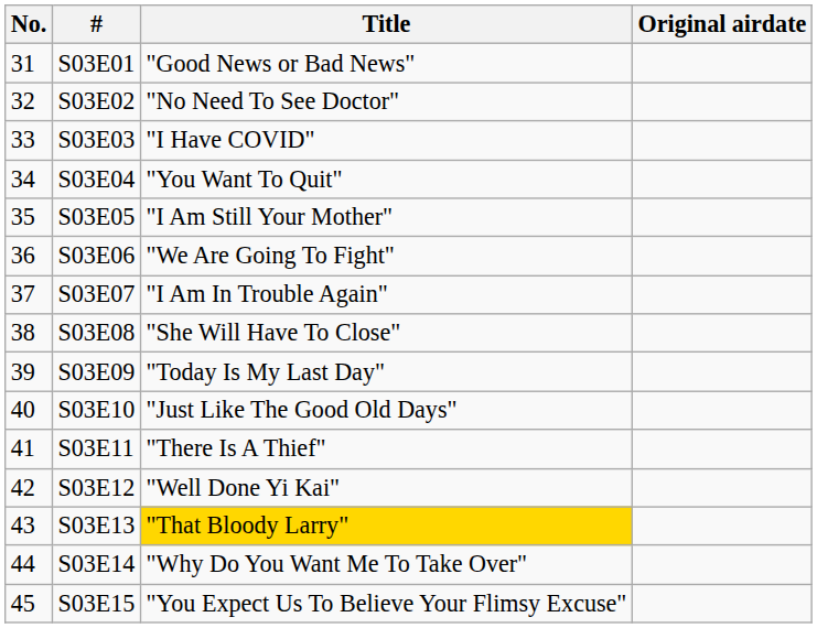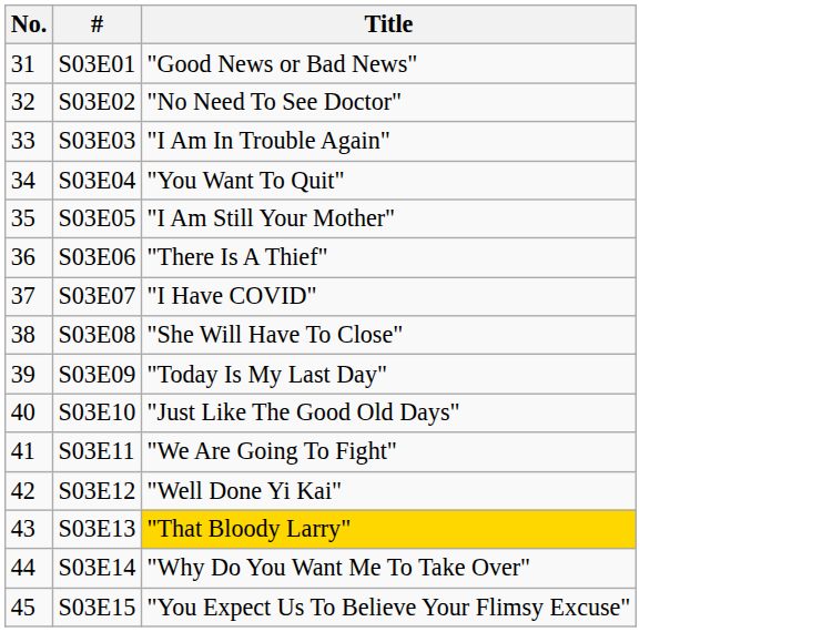- column: Original airdate
S03E03 | Title: "I Have COVID" -> "I Am In Trouble Again"
S03E06 | Title: "We Are Going To Fight" -> "There Is A Thief"
S03E07 | Title: "I Am In Trouble Again" -> "I Have COVID"
S03E11 | Title: "There Is A Thief" -> "We Are Going To Fight"
